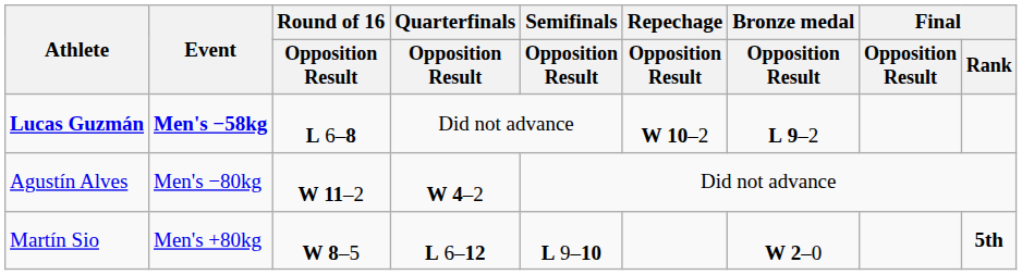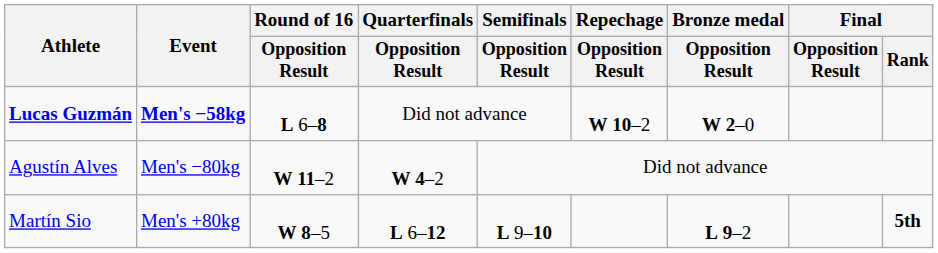Lucas Guzmán | Bronze medal / Opposition Result: L 9–2 -> W 2–0
Martín Sio | Bronze medal / Opposition Result: W 2–0 -> L 9–2
